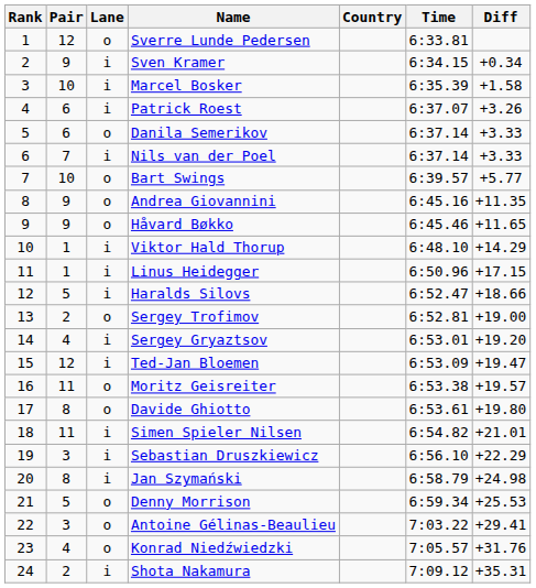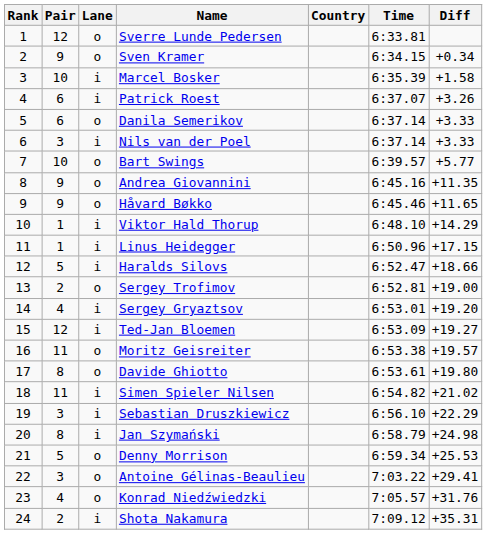Sven Kramer | Lane: i -> o
Nils van der Poel | Pair: 7 -> 3
Ted-Jan Bloemen | Diff: +19.47 -> +19.27
Simen Spieler Nilsen | Diff: +21.01 -> +21.02
